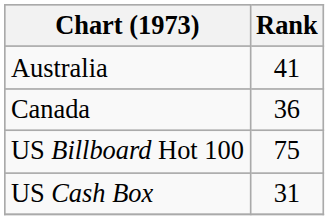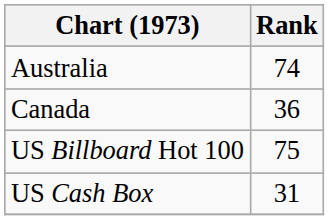Australia | Rank: 41 -> 74
